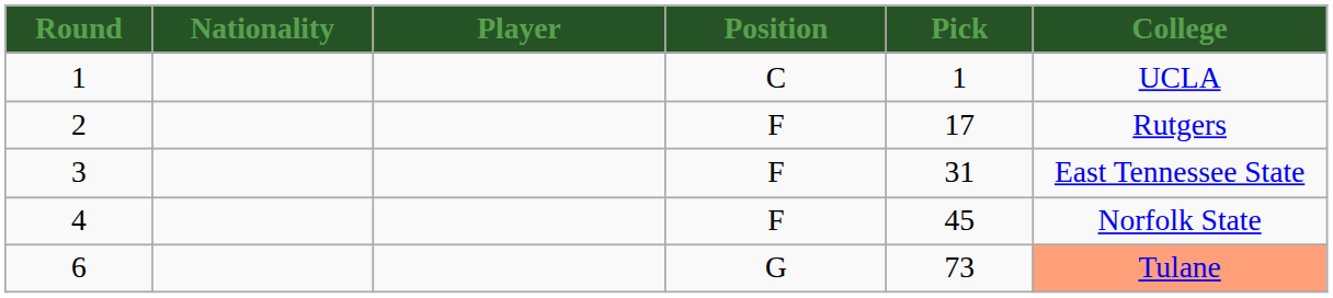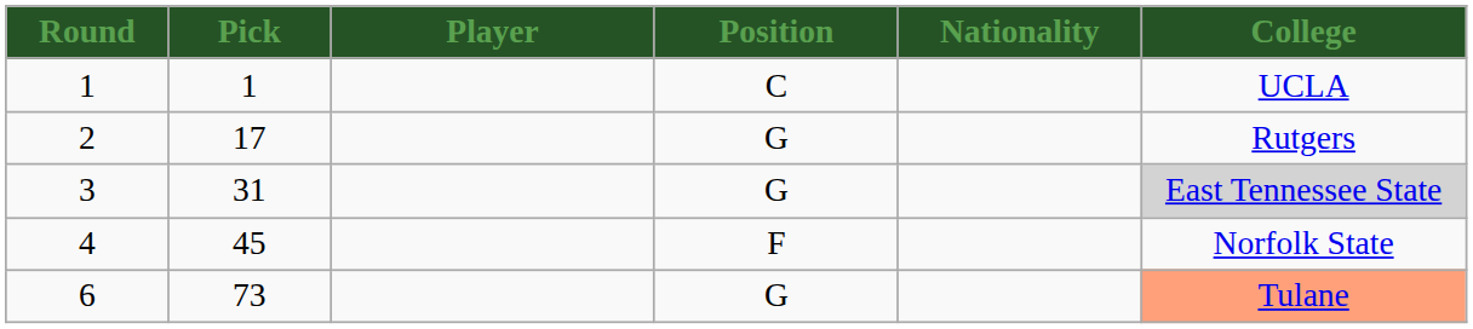columns swapped: Pick <-> Nationality
2 | Position: F -> G
3 | Position: F -> G
3 | College: no background -> lightgrey background
